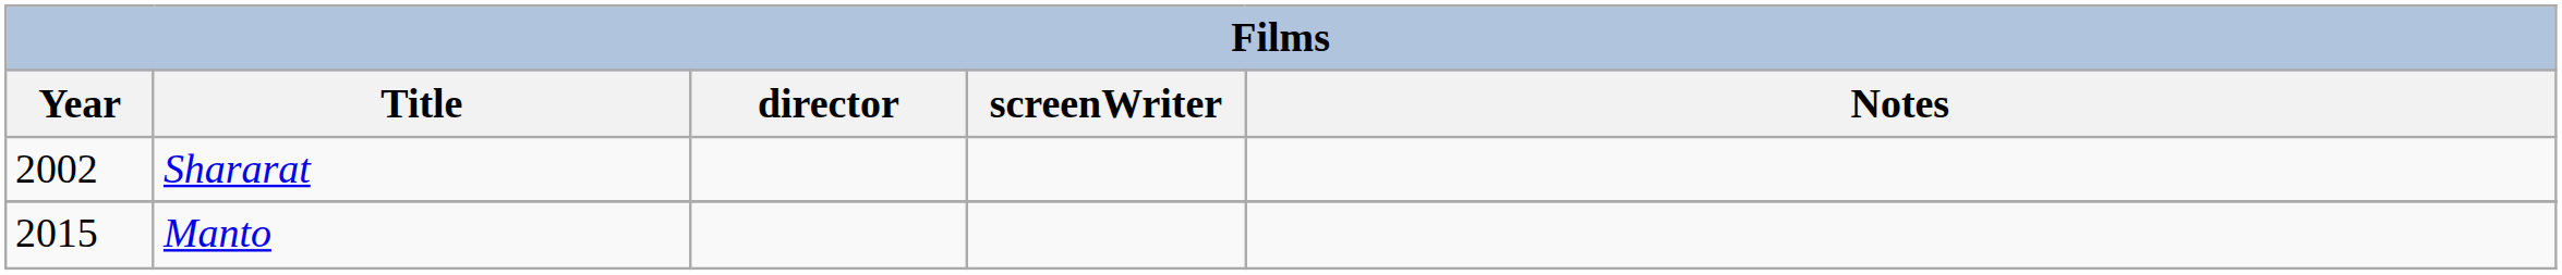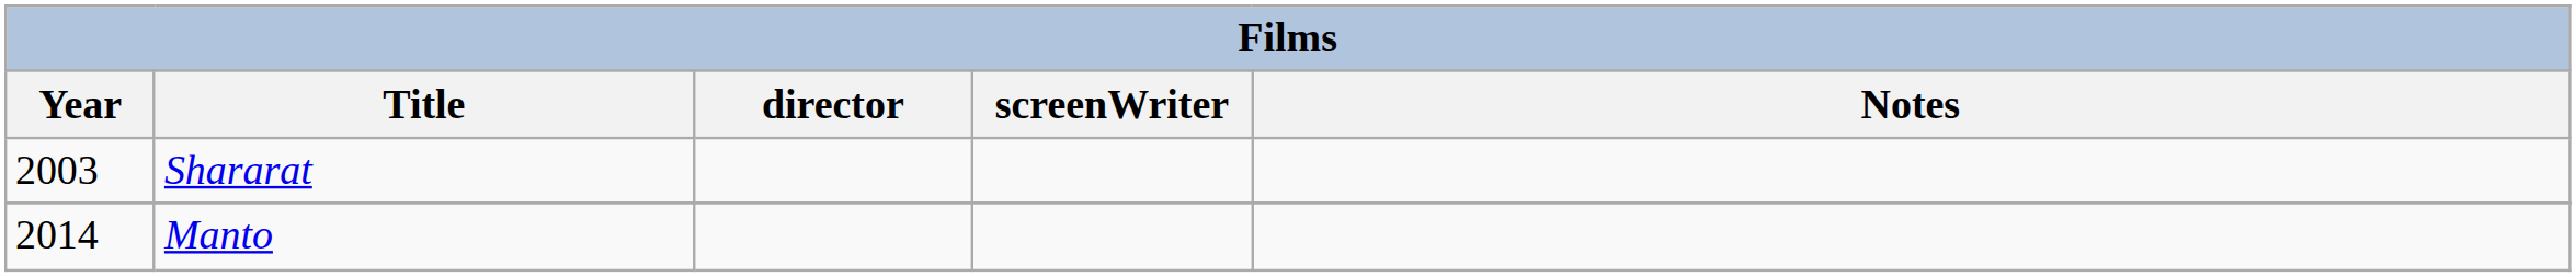Shararat | Year: 2002 -> 2003
Manto | Year: 2015 -> 2014
